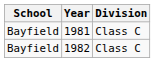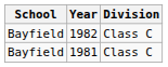rows swapped: 1981 <-> 1982
